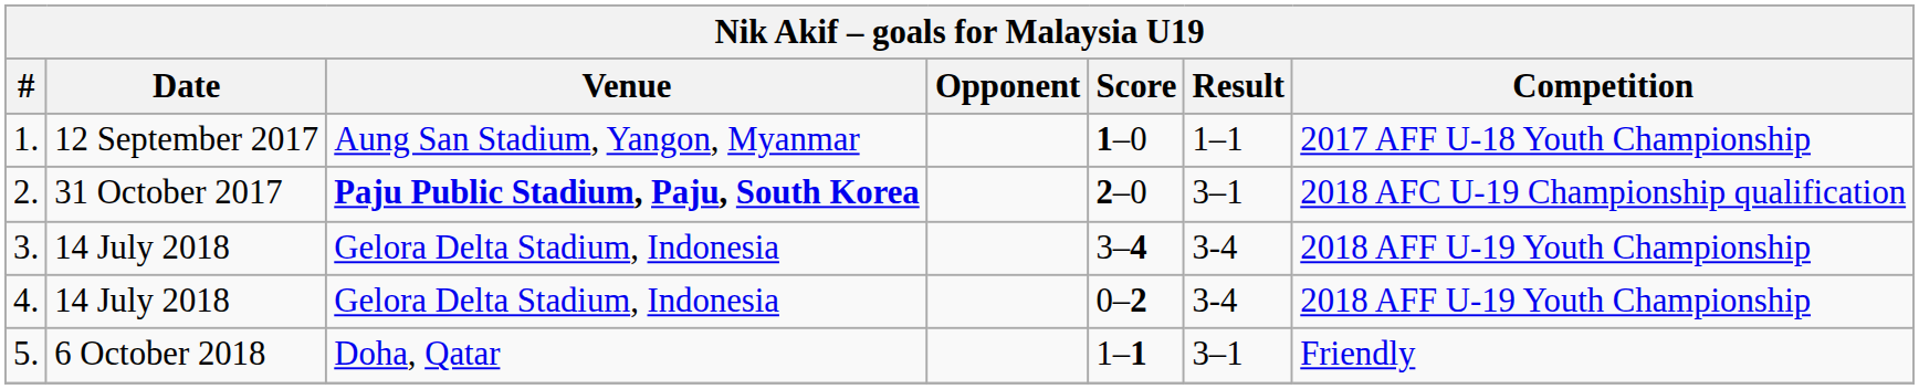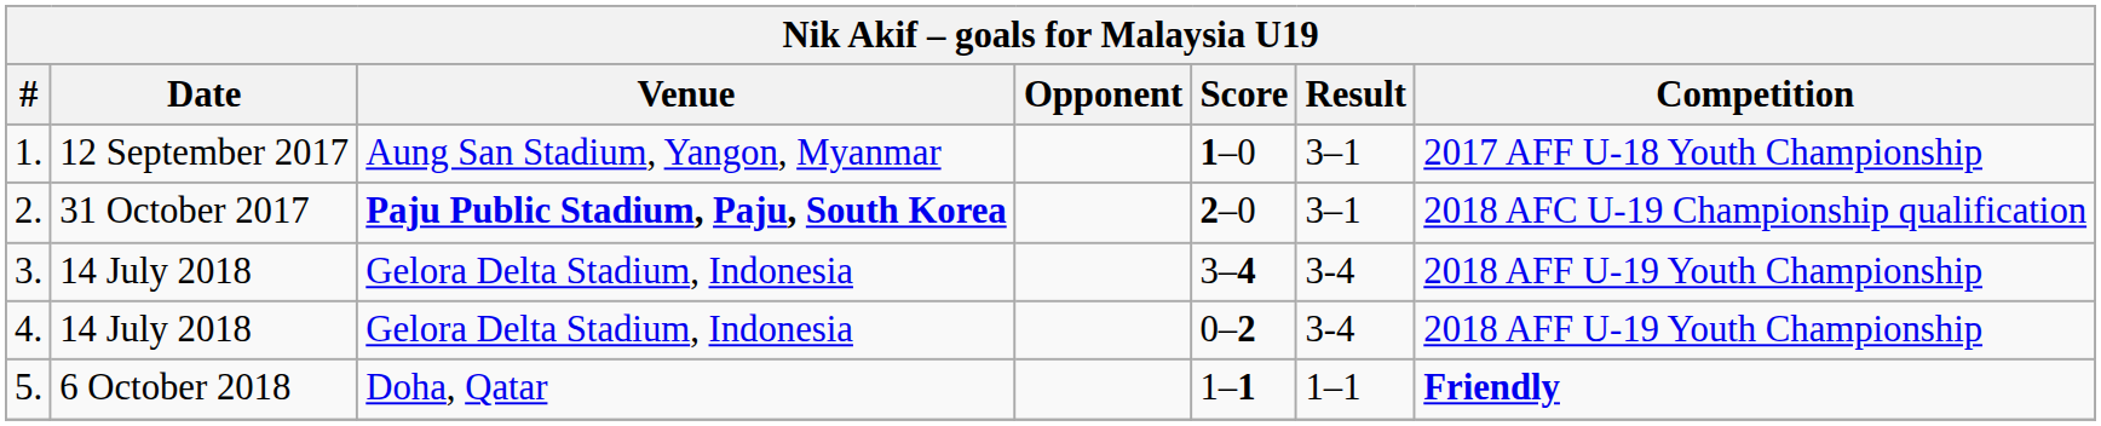1. | Result: 1–1 -> 3–1
5. | Result: 3–1 -> 1–1
5. | Competition: normal -> bold
